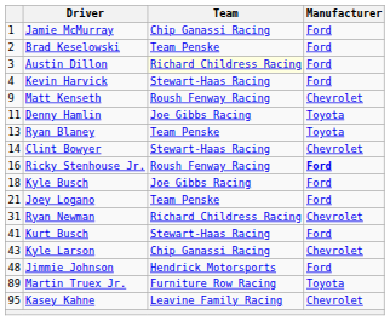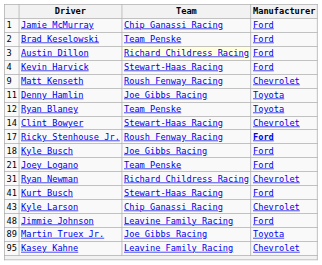Ryan Blaney | column 1: 13 -> 12
Ricky Stenhouse Jr. | column 1: 16 -> 17
Jimmie Johnson | Team: Hendrick Motorsports -> Leavine Family Racing
Martin Truex Jr. | Team: Furniture Row Racing -> Joe Gibbs Racing
